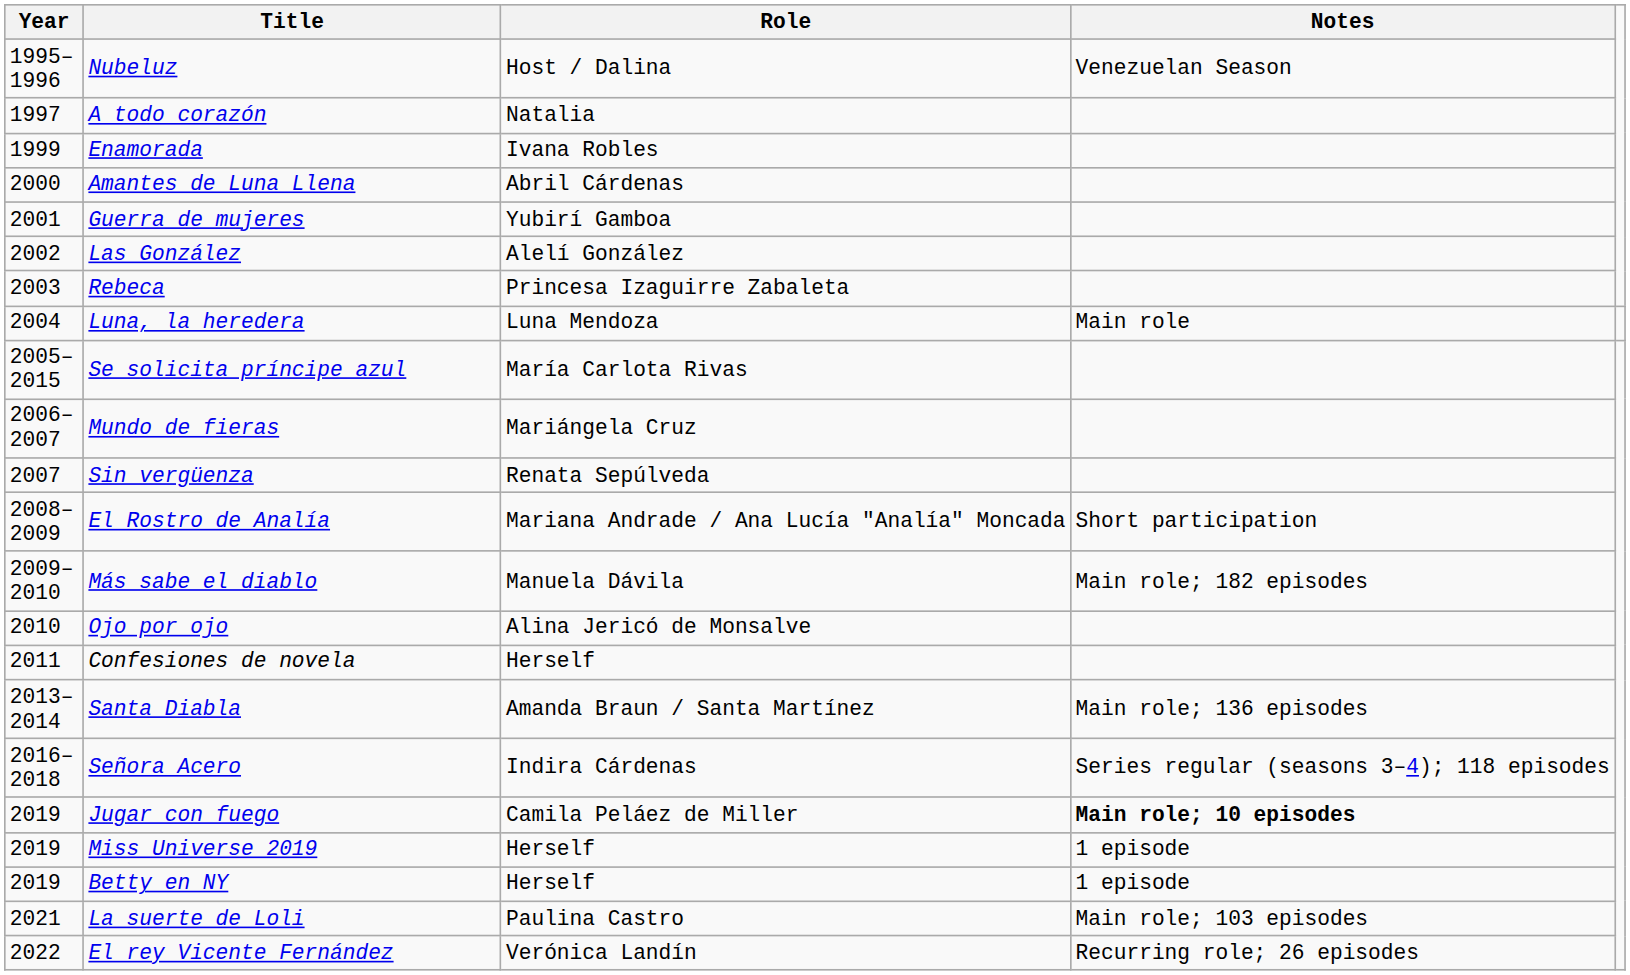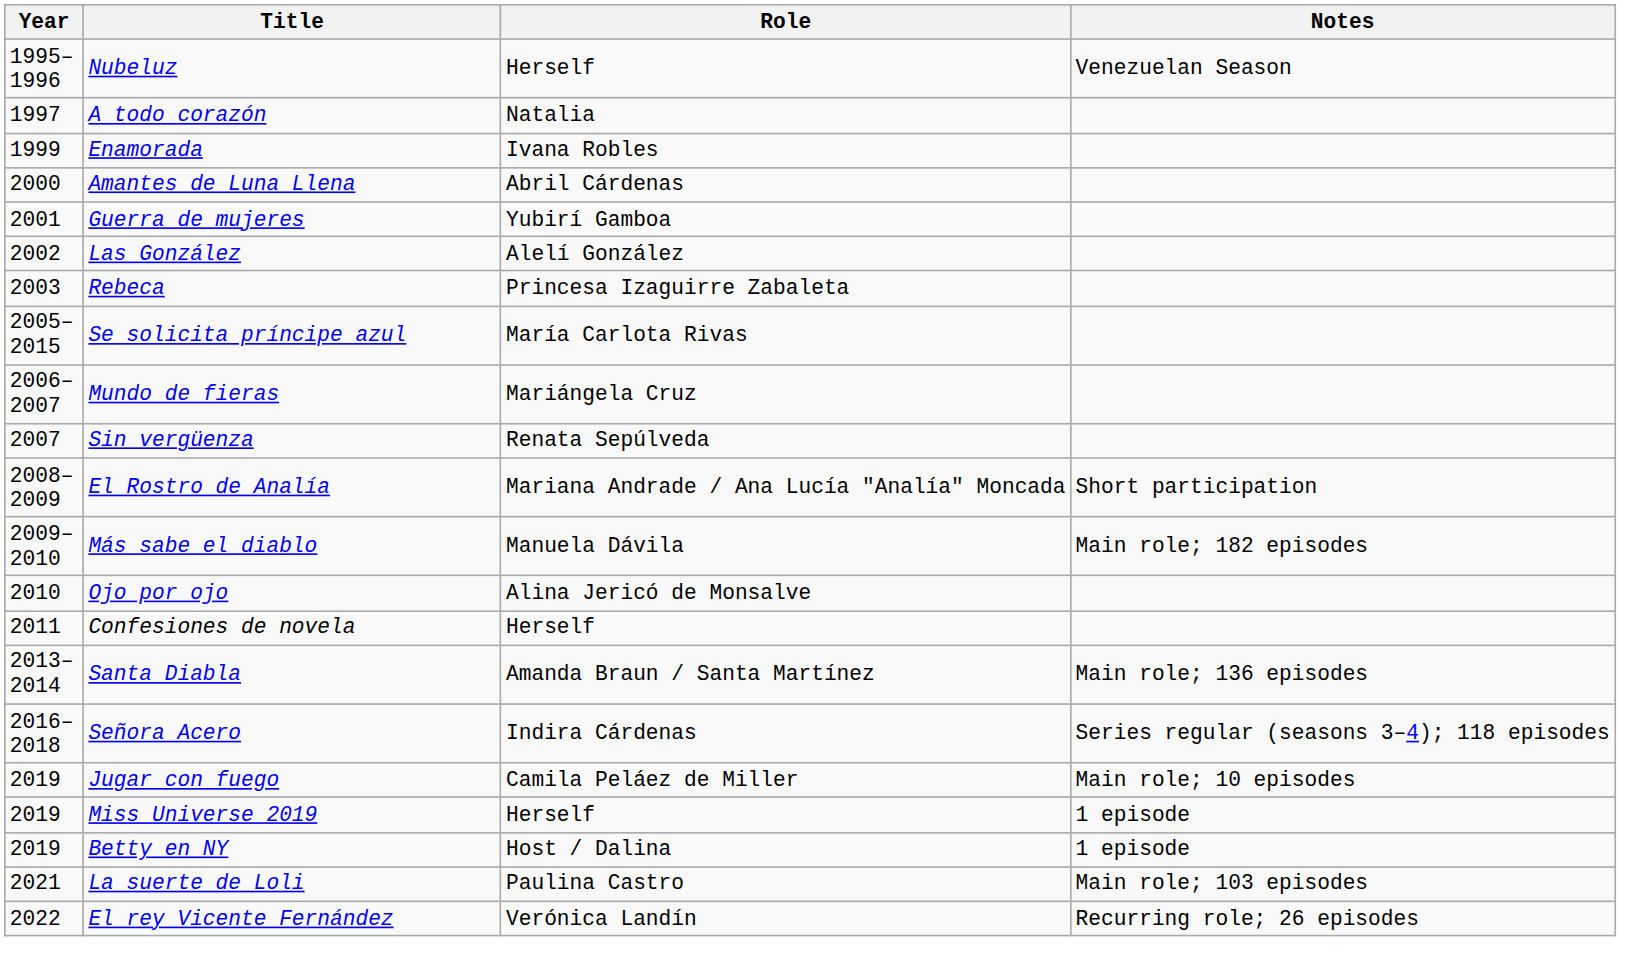Nubeluz | Role: Host / Dalina -> Herself
- row: 2004 | Luna, la heredera | Luna Mendoza | Main role
Jugar con fuego | Notes: bold -> normal
Betty en NY | Role: Herself -> Host / Dalina
